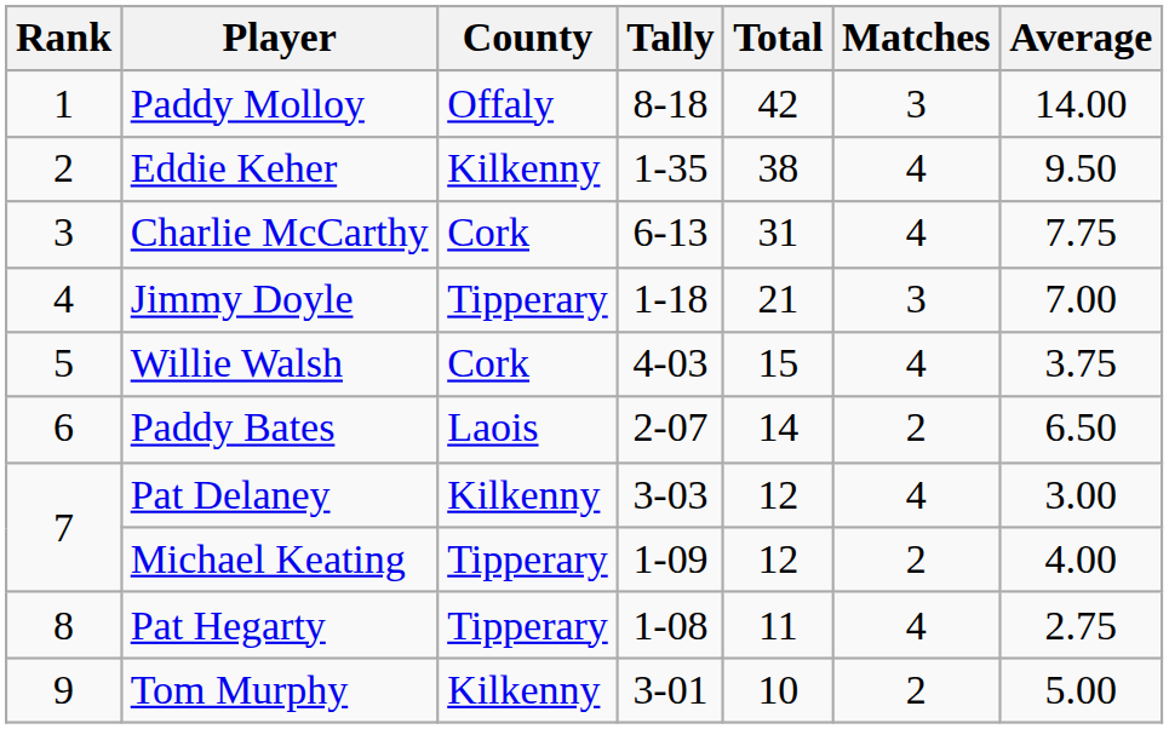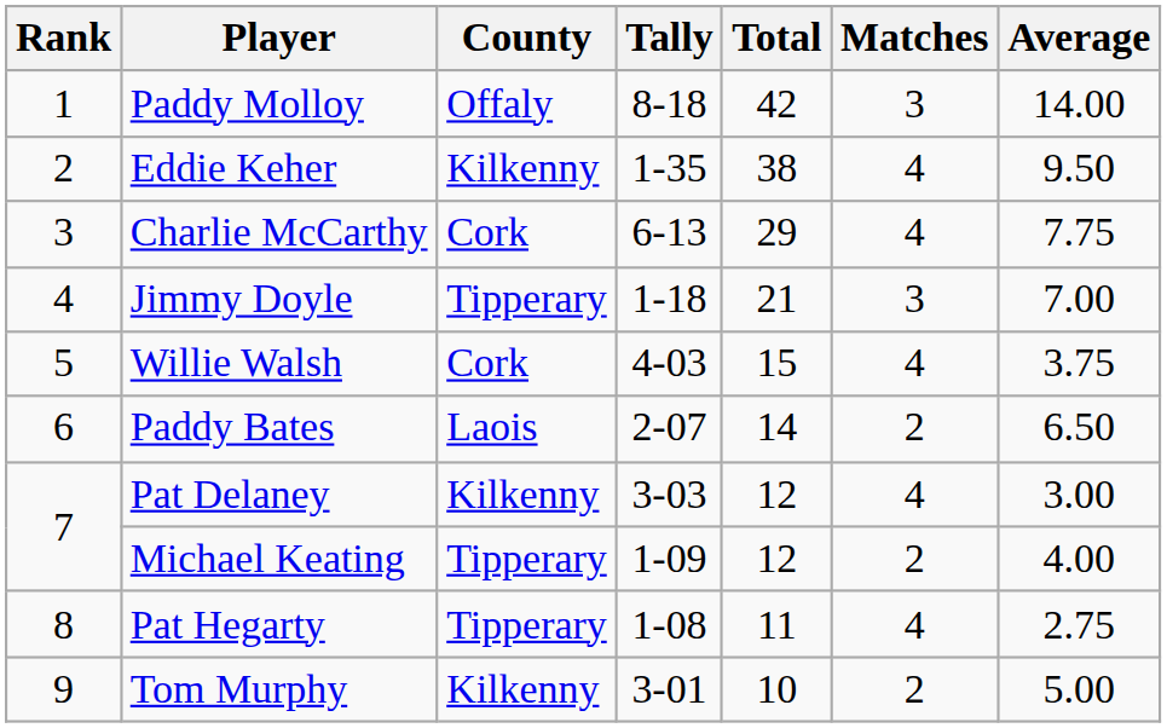Charlie McCarthy | Total: 31 -> 29
